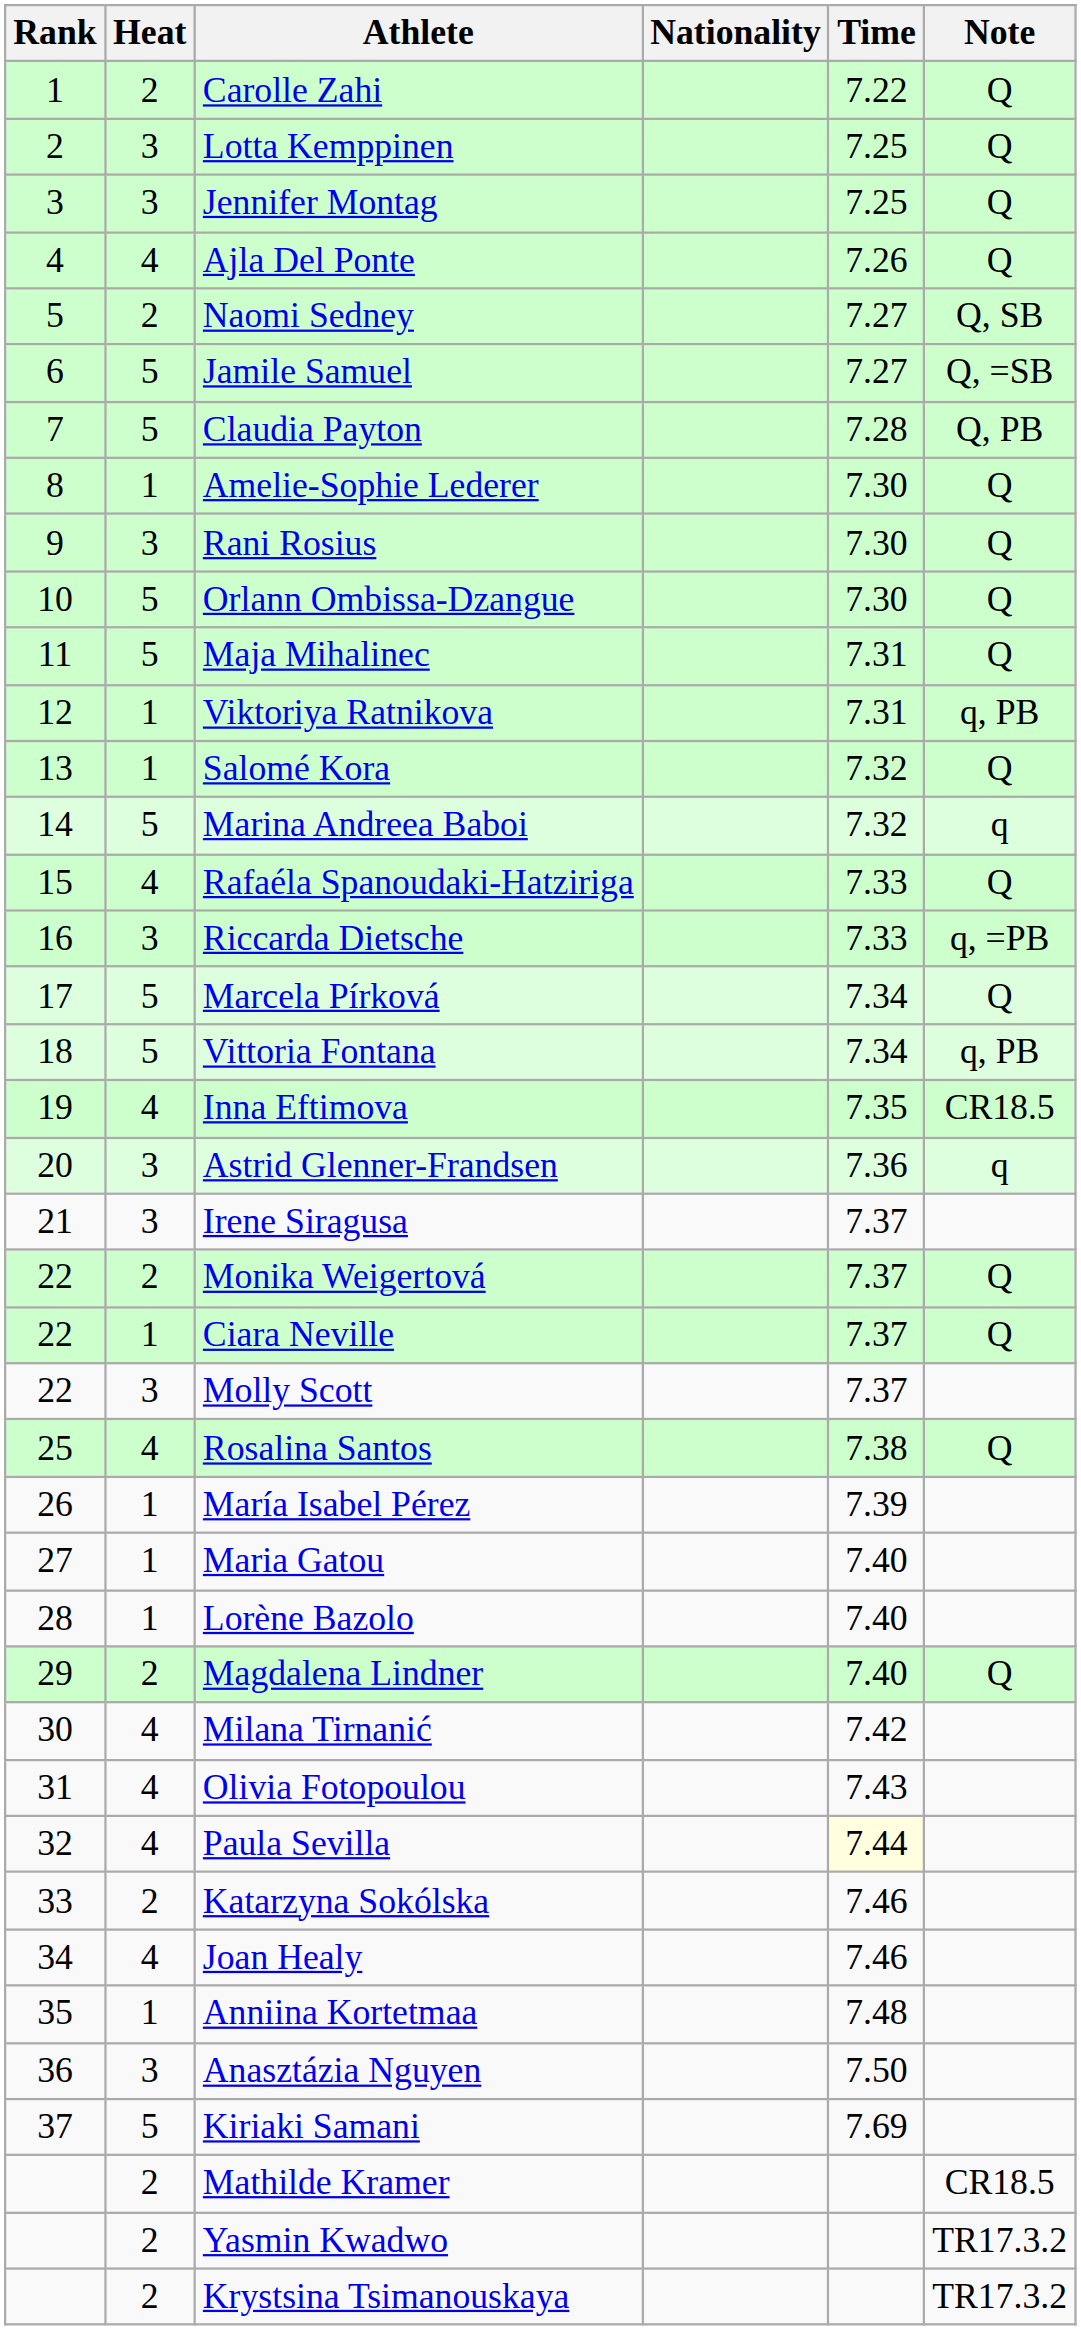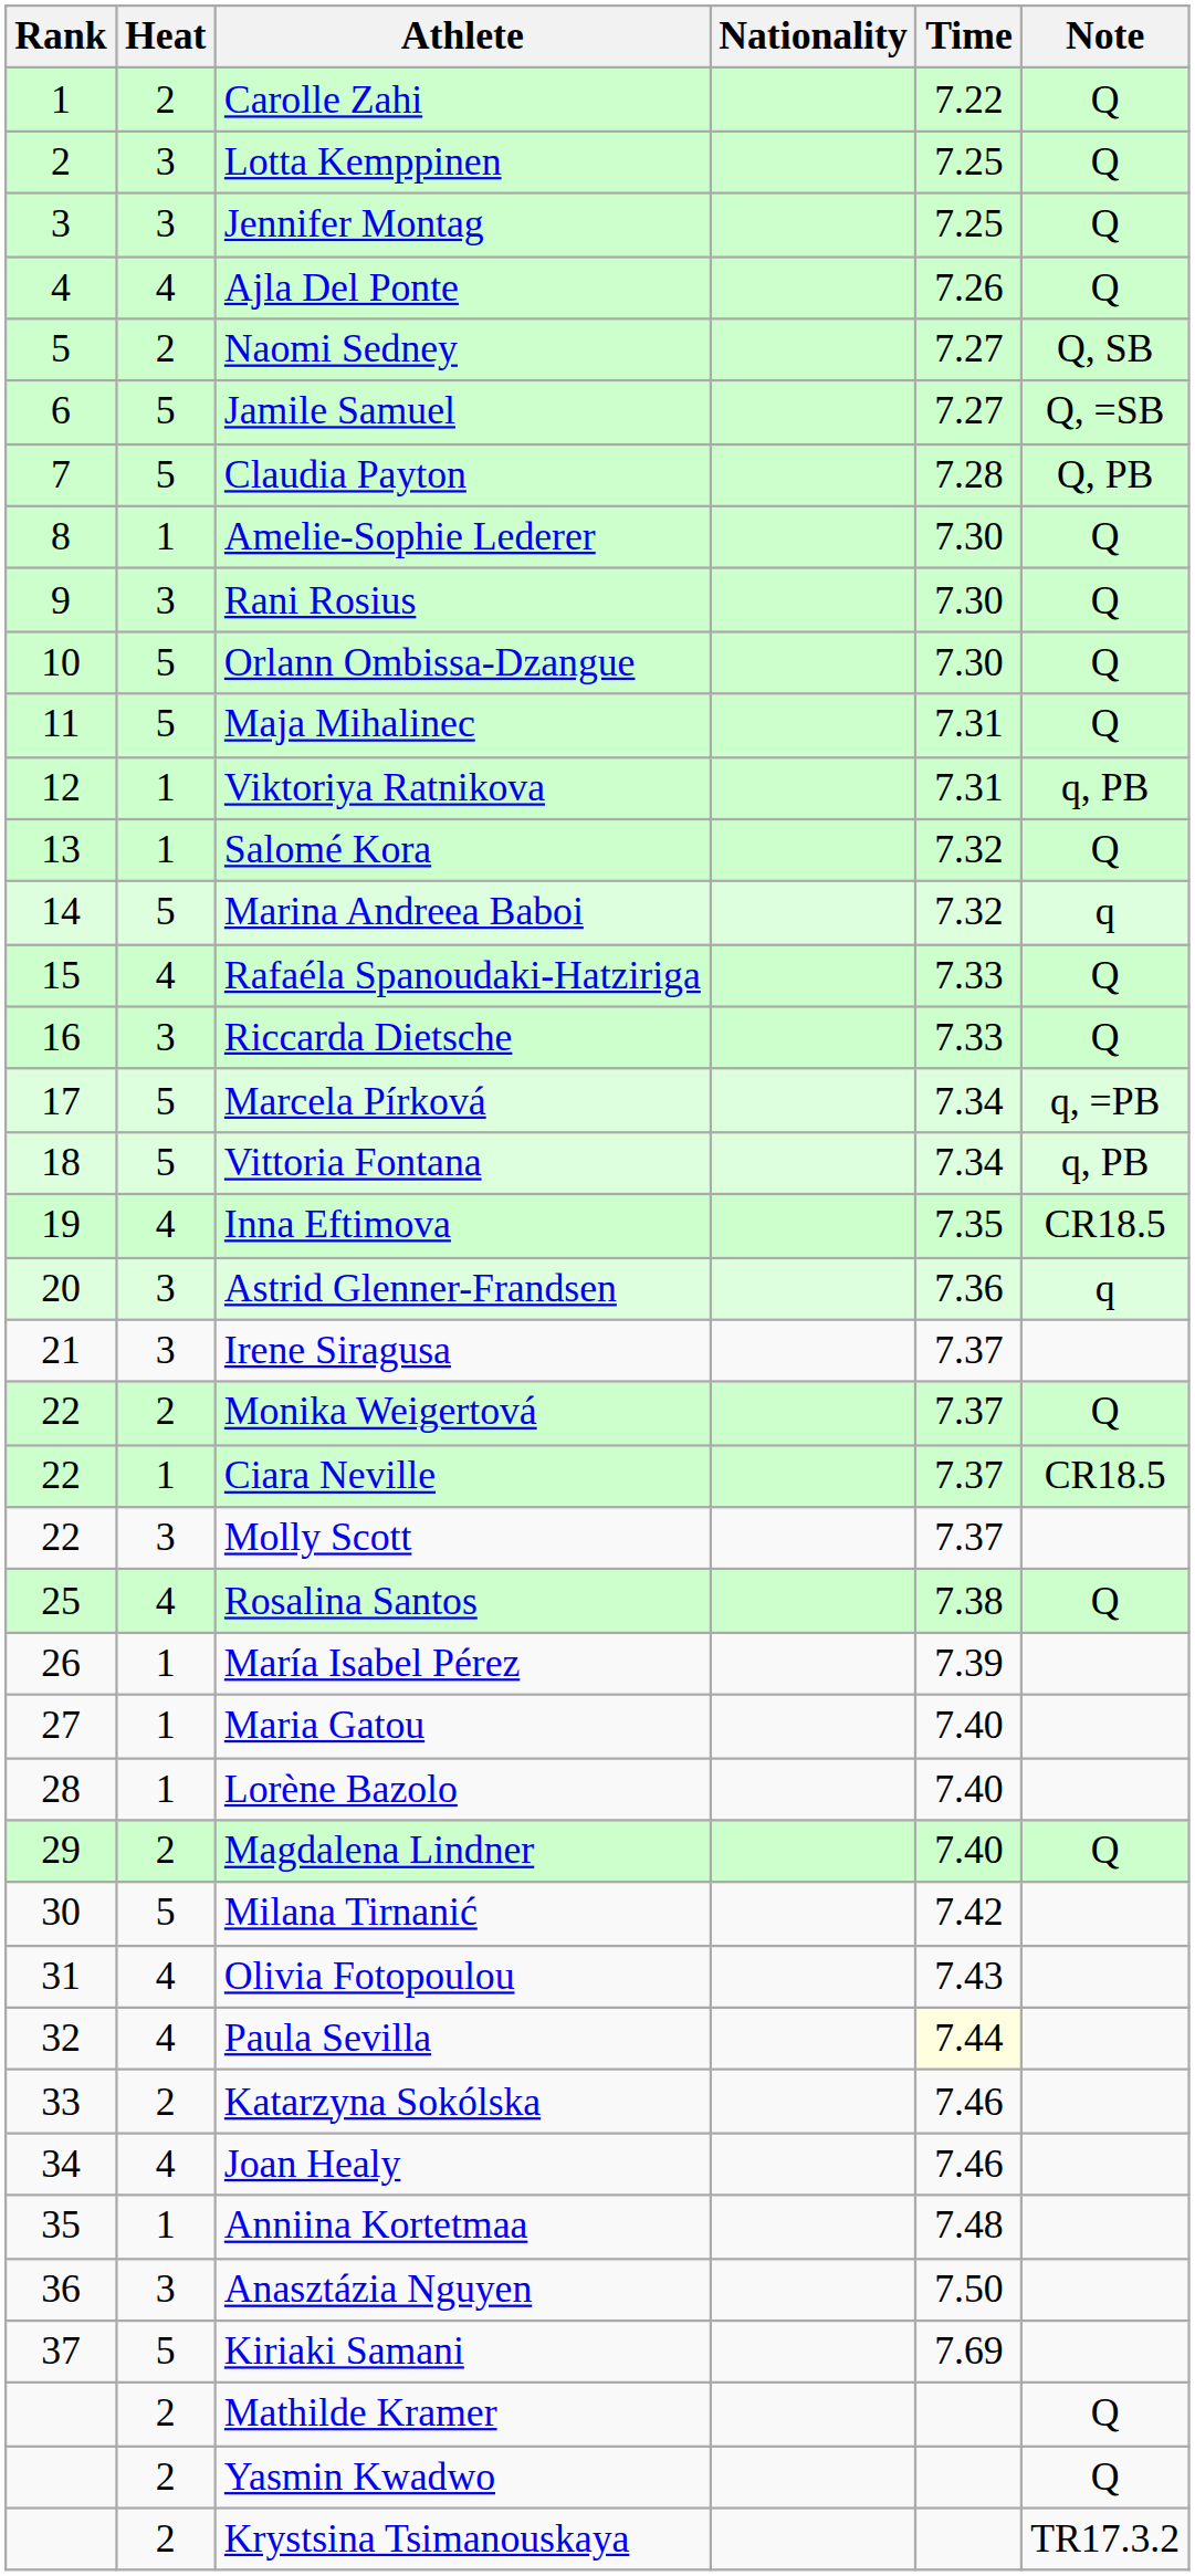Riccarda Dietsche | Note: q, =PB -> Q
Marcela Pírková | Note: Q -> q, =PB
Ciara Neville | Note: Q -> CR18.5
Milana Tirnanić | Heat: 4 -> 5
Mathilde Kramer | Note: CR18.5 -> Q
Yasmin Kwadwo | Note: TR17.3.2 -> Q
